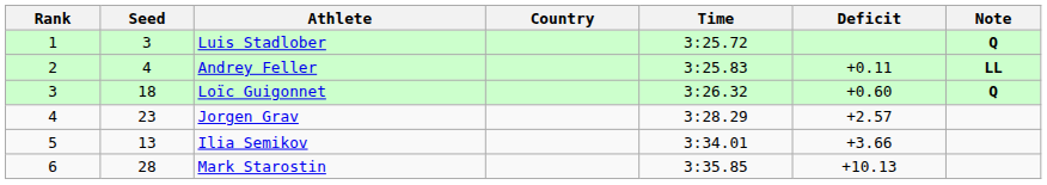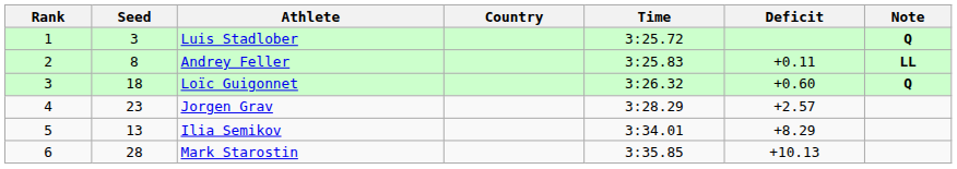Andrey Feller | Seed: 4 -> 8
Ilia Semikov | Deficit: +3.66 -> +8.29
